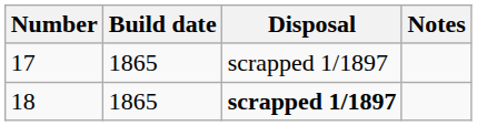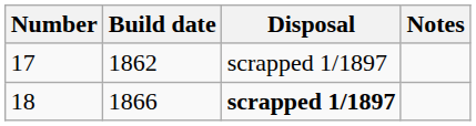17 | Build date: 1865 -> 1862
18 | Build date: 1865 -> 1866
